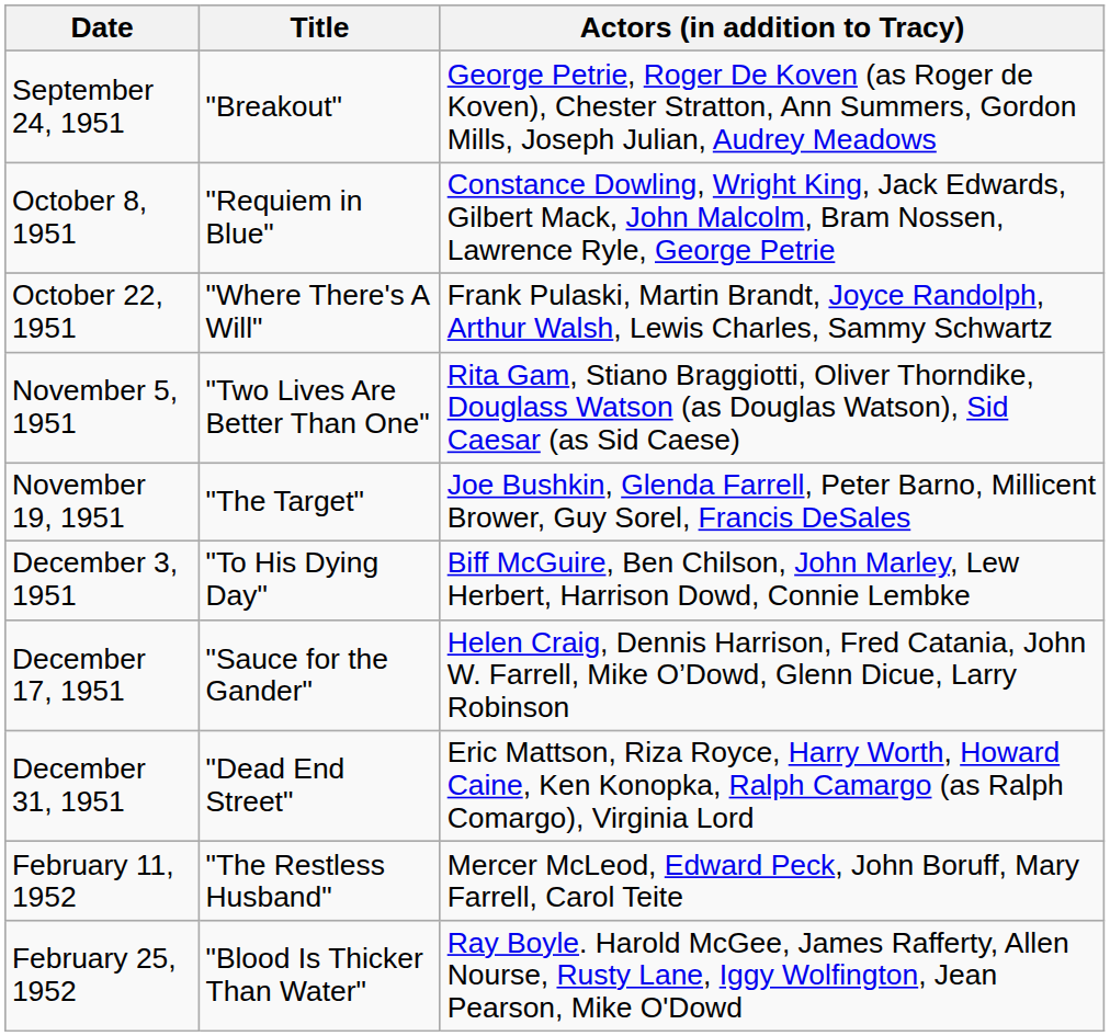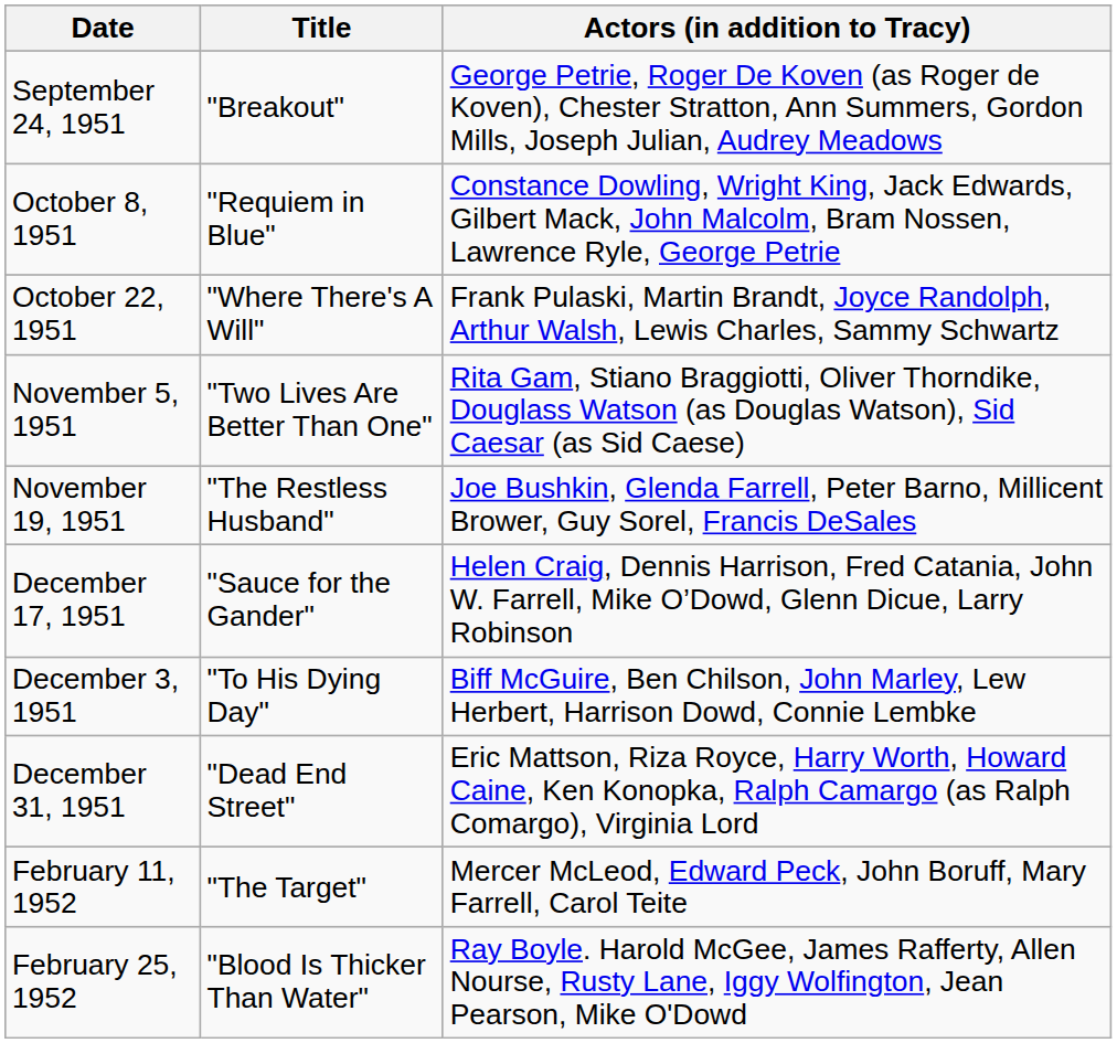November 19, 1951 | Title: "The Target" -> "The Restless Husband"
rows swapped: December 3, 1951 <-> December 17, 1951
February 11, 1952 | Title: "The Restless Husband" -> "The Target"
